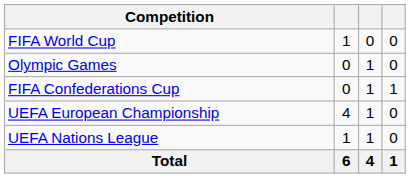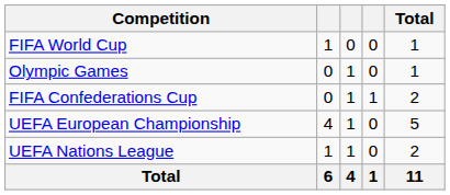+ column: Total | 1 | 1 | 2 | 5 | 2 | 11
